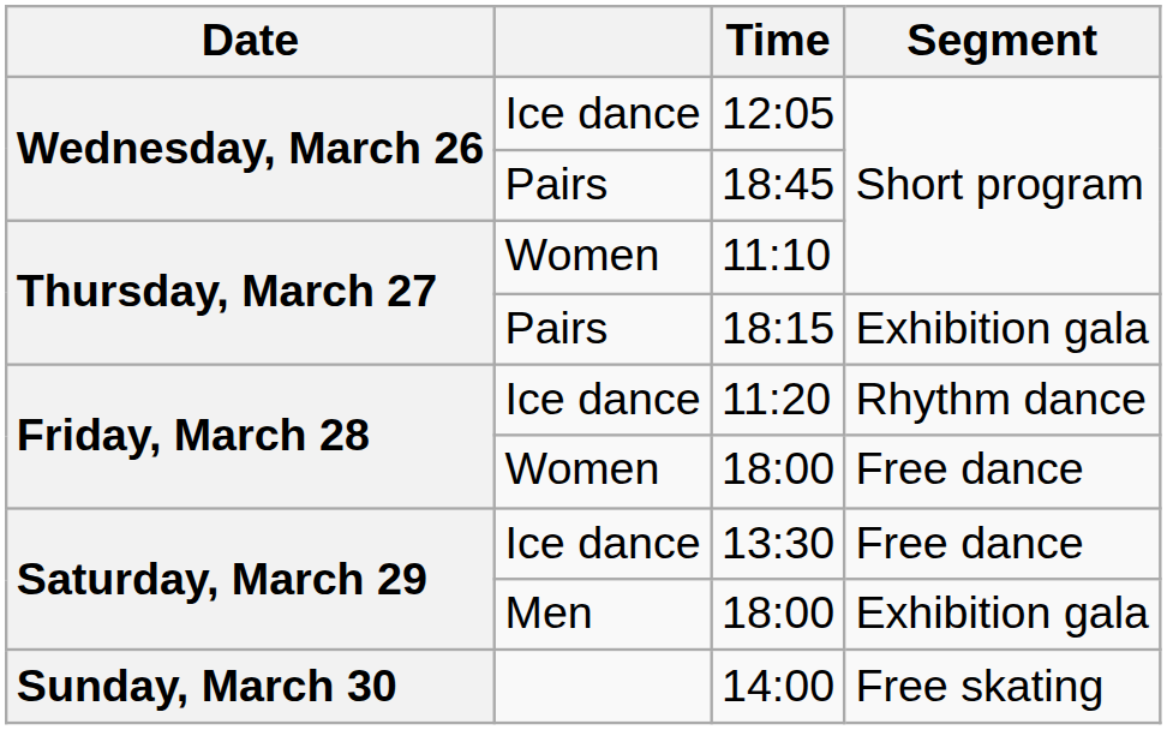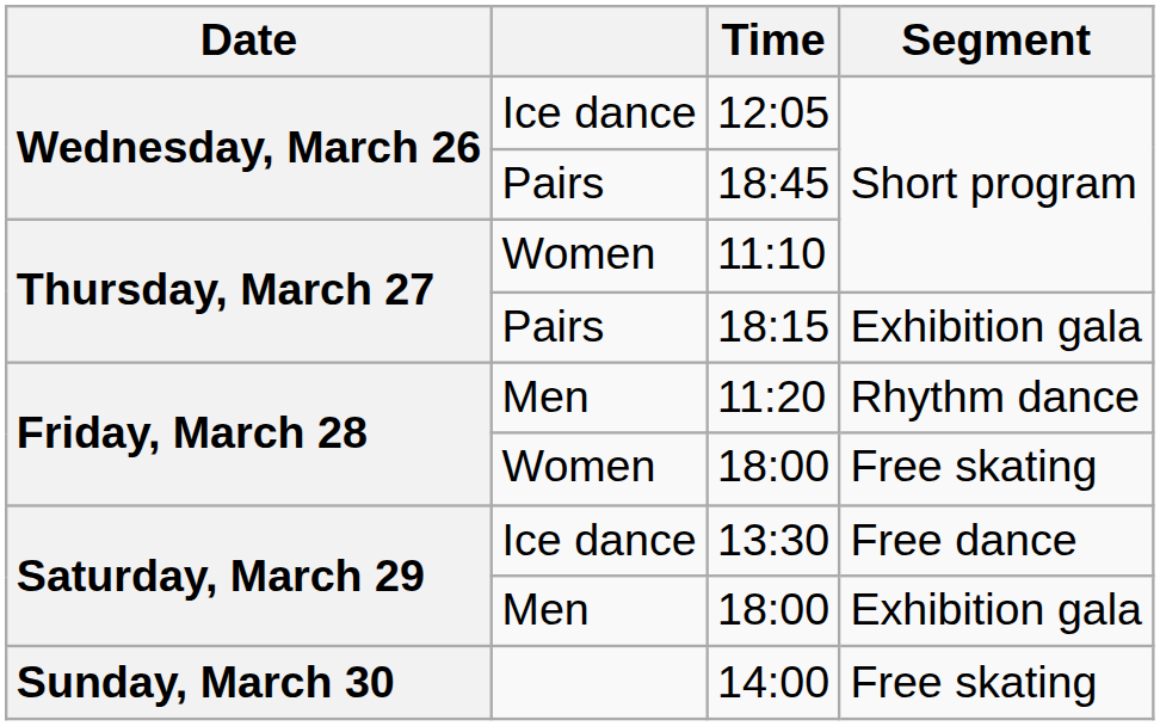11:20 | column 2: Ice dance -> Men
Friday, March 28 / 18:00 | Segment: Free dance -> Free skating
